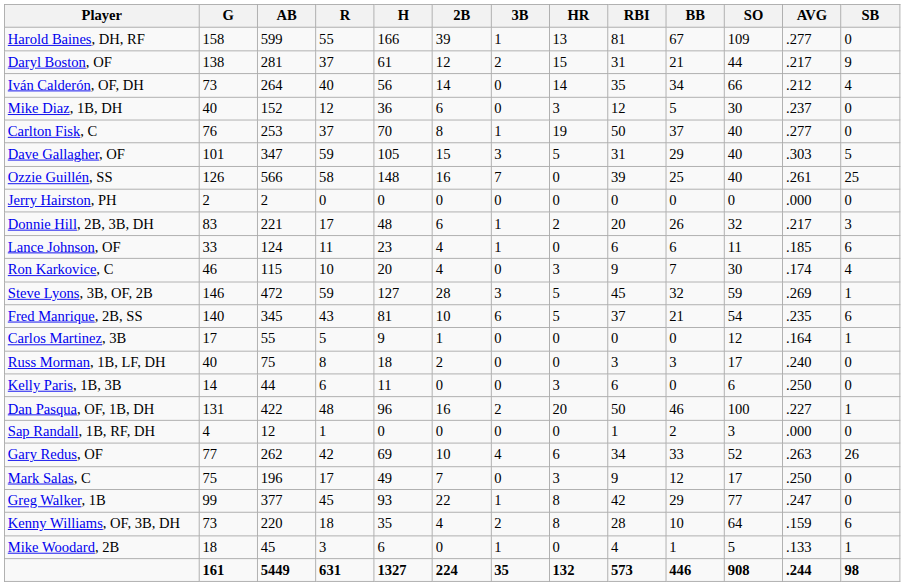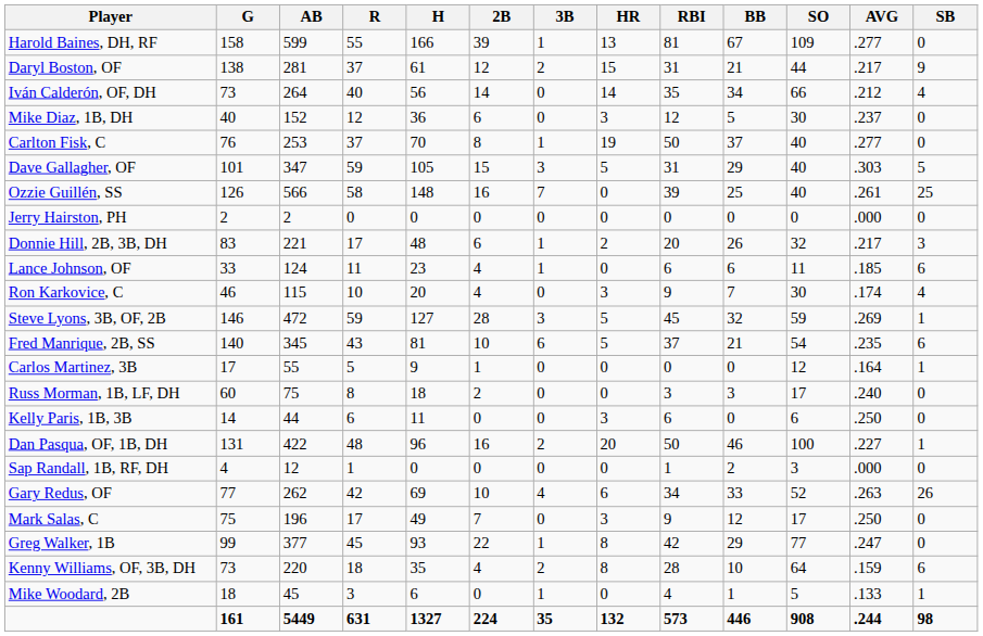Russ Morman, 1B, LF, DH | G: 40 -> 60
